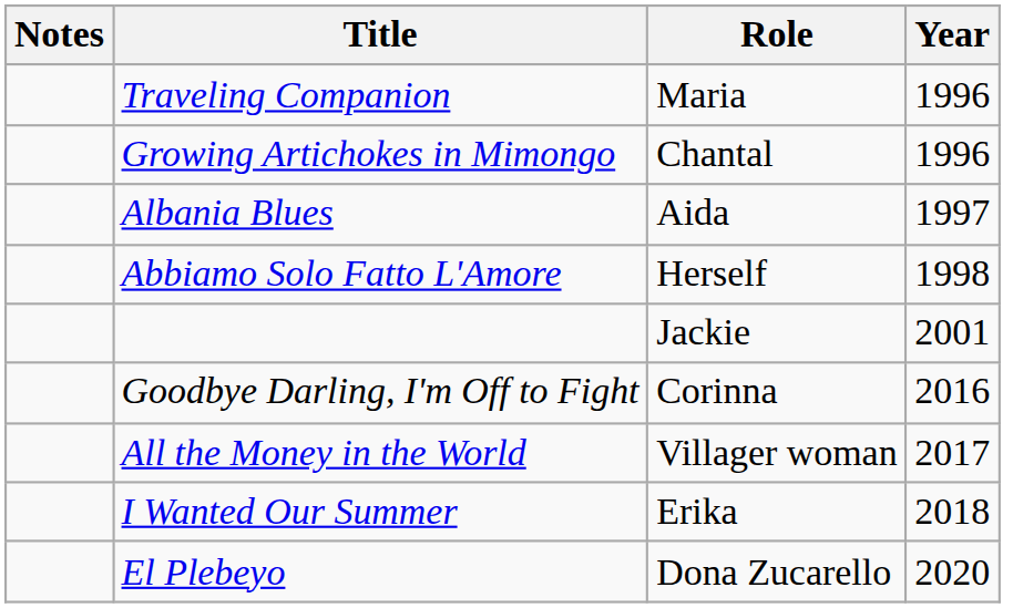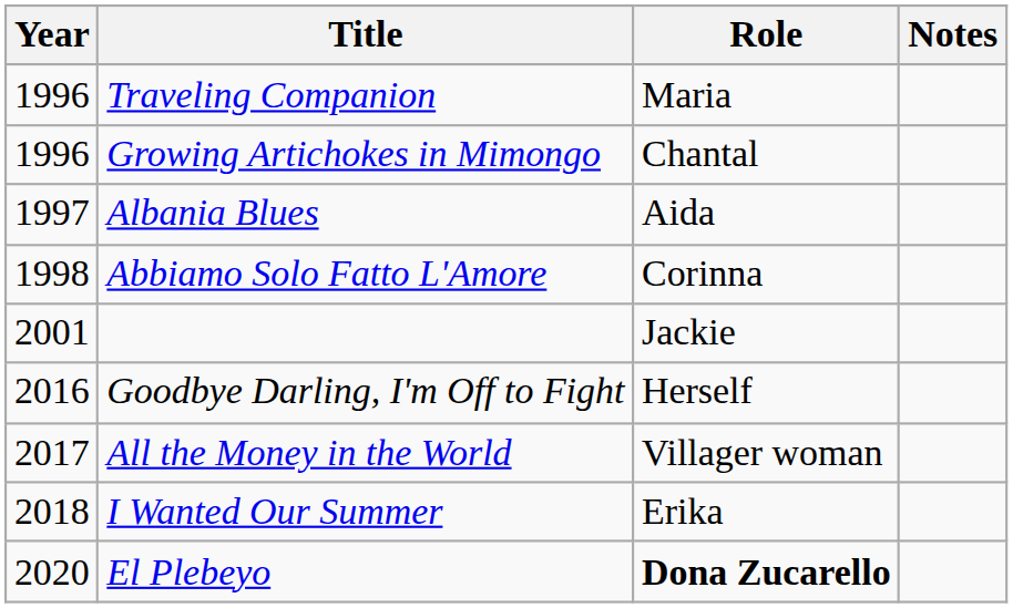columns swapped: Year <-> Notes
Abbiamo Solo Fatto L'Amore | Role: Herself -> Corinna
Goodbye Darling, I'm Off to Fight | Role: Corinna -> Herself
El Plebeyo | Role: normal -> bold
